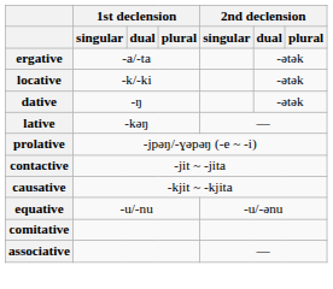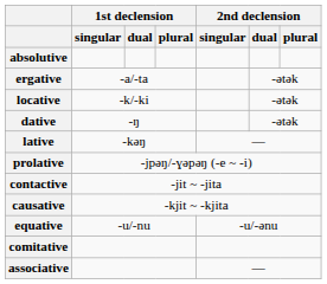+ row: absolutive
